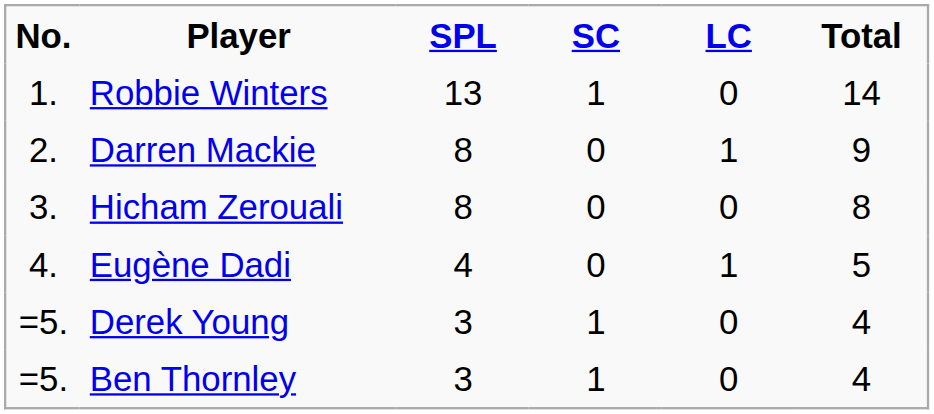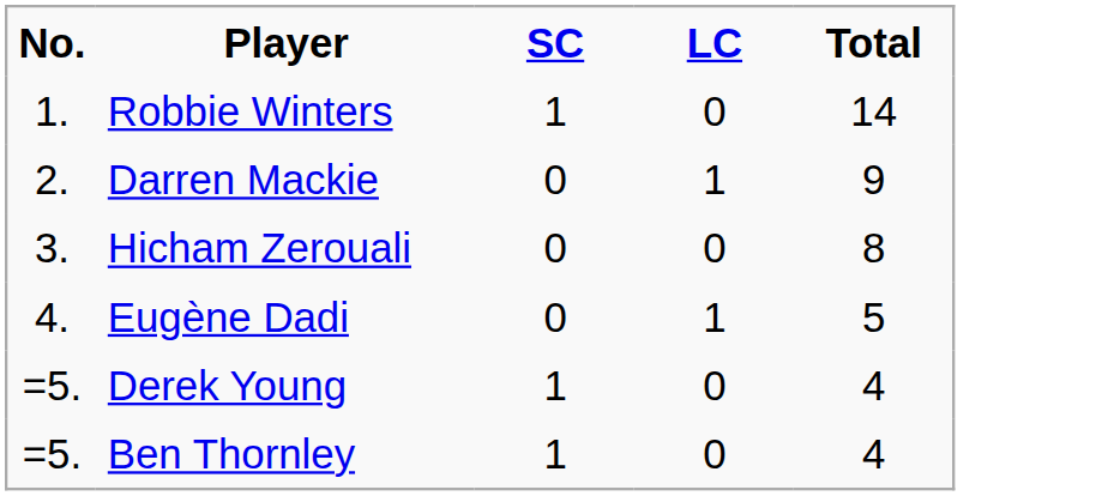- column: SPL | 13 | 8 | 8 | 4 | 3 | 3
